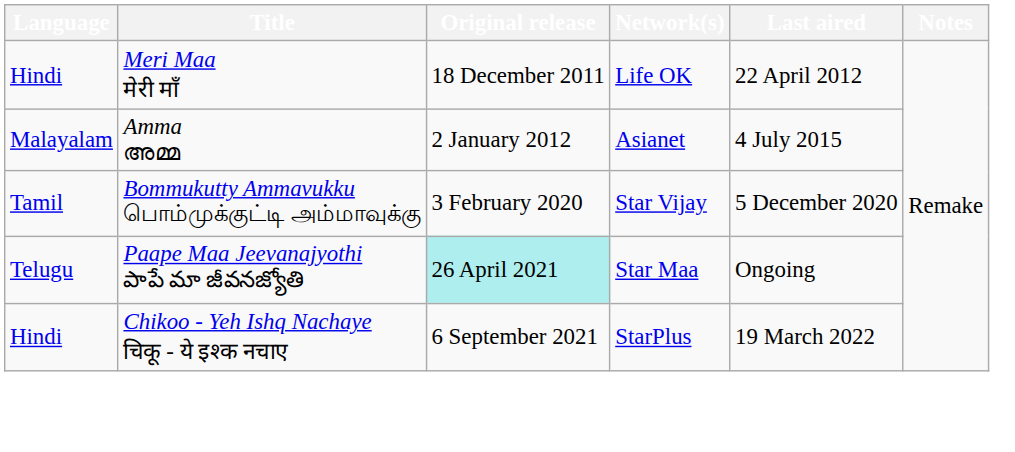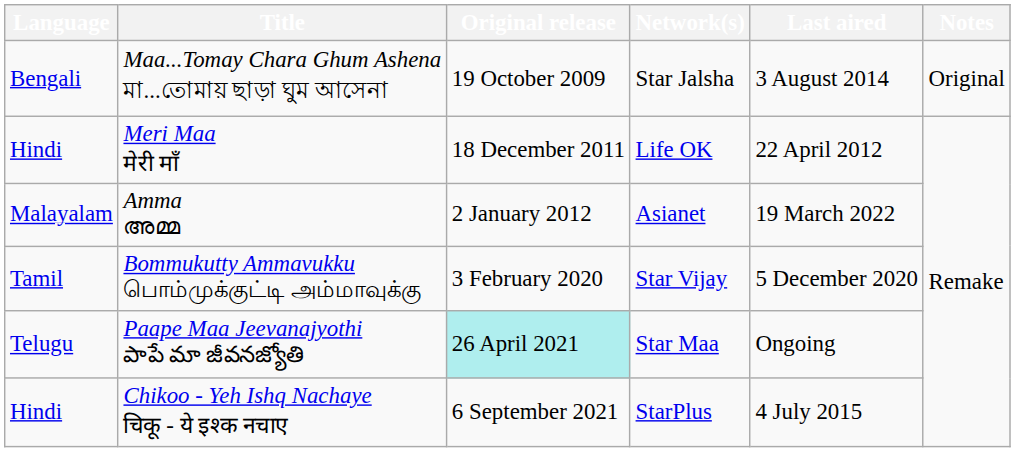+ row: Bengali | Maa...Tomay Chara Ghum Ashena মা...তোমায় ছাড়া ঘুম আসেনা | 19 October 2009 | Star Jalsha | 3 August 2014 | Original
Amma അമ്മ | Last aired: 4 July 2015 -> 19 March 2022
Chikoo - Yeh Ishq Nachaye चिकू - ये इश्क नचाए | Last aired: 19 March 2022 -> 4 July 2015
